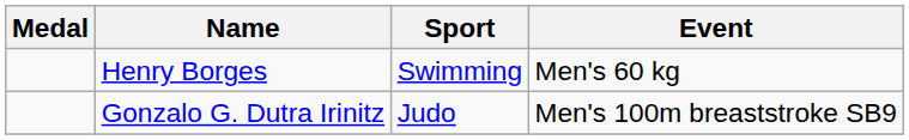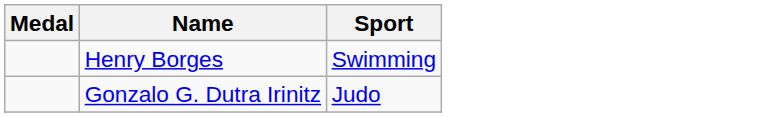- column: Event | Men's 60 kg | Men's 100m breaststroke SB9
